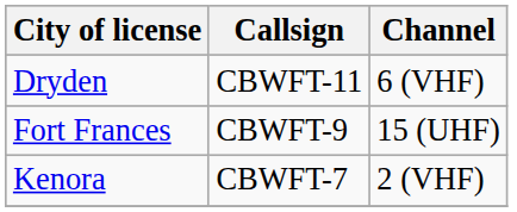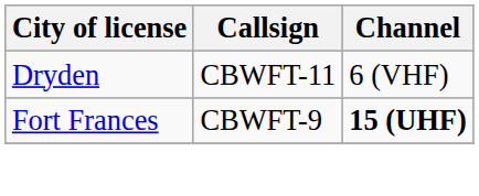Fort Frances | Channel: normal -> bold
- row: Kenora | CBWFT-7 | 2 (VHF)
